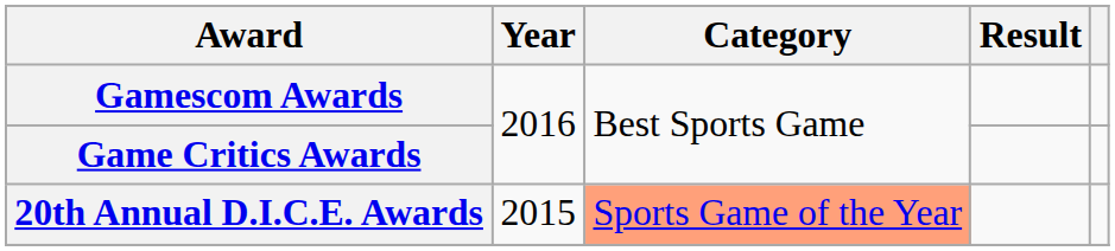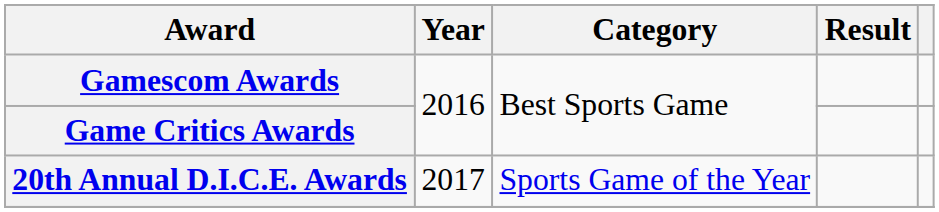20th Annual D.I.C.E. Awards | Year: 2015 -> 2017
20th Annual D.I.C.E. Awards | Category: lightsalmon background -> no background
